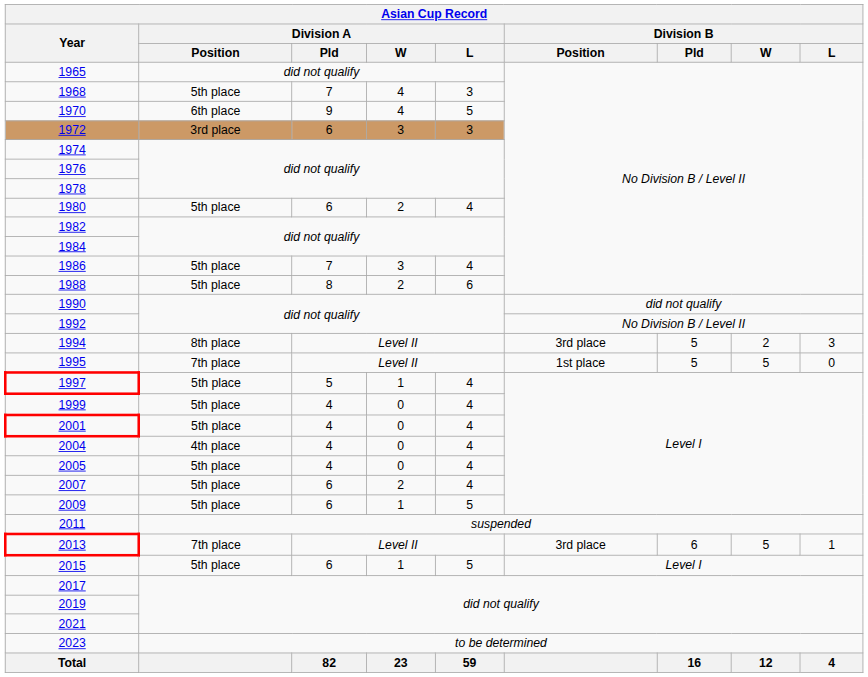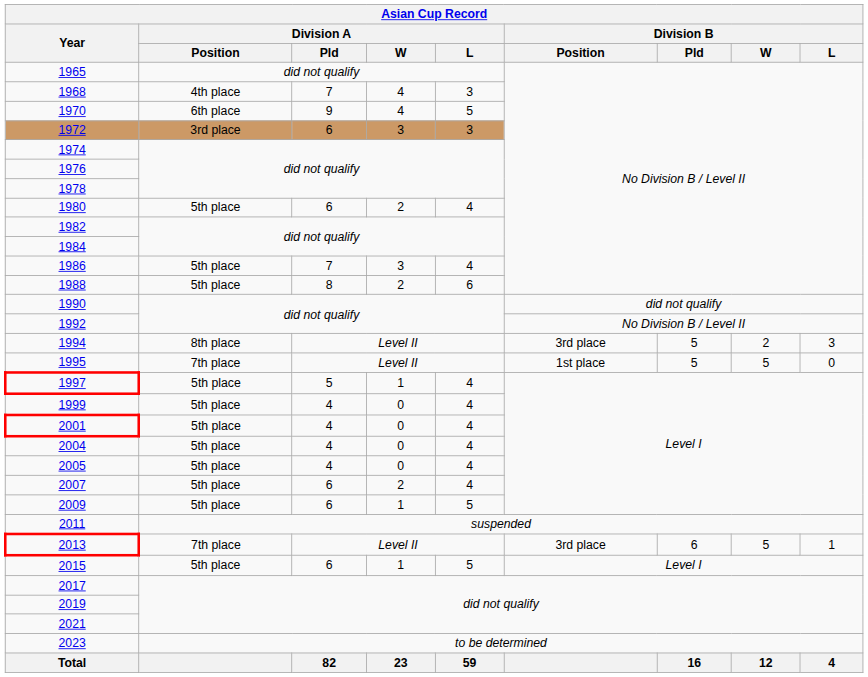1968 | Division A / Position: 5th place -> 4th place
2004 | Division A / Position: 4th place -> 5th place
